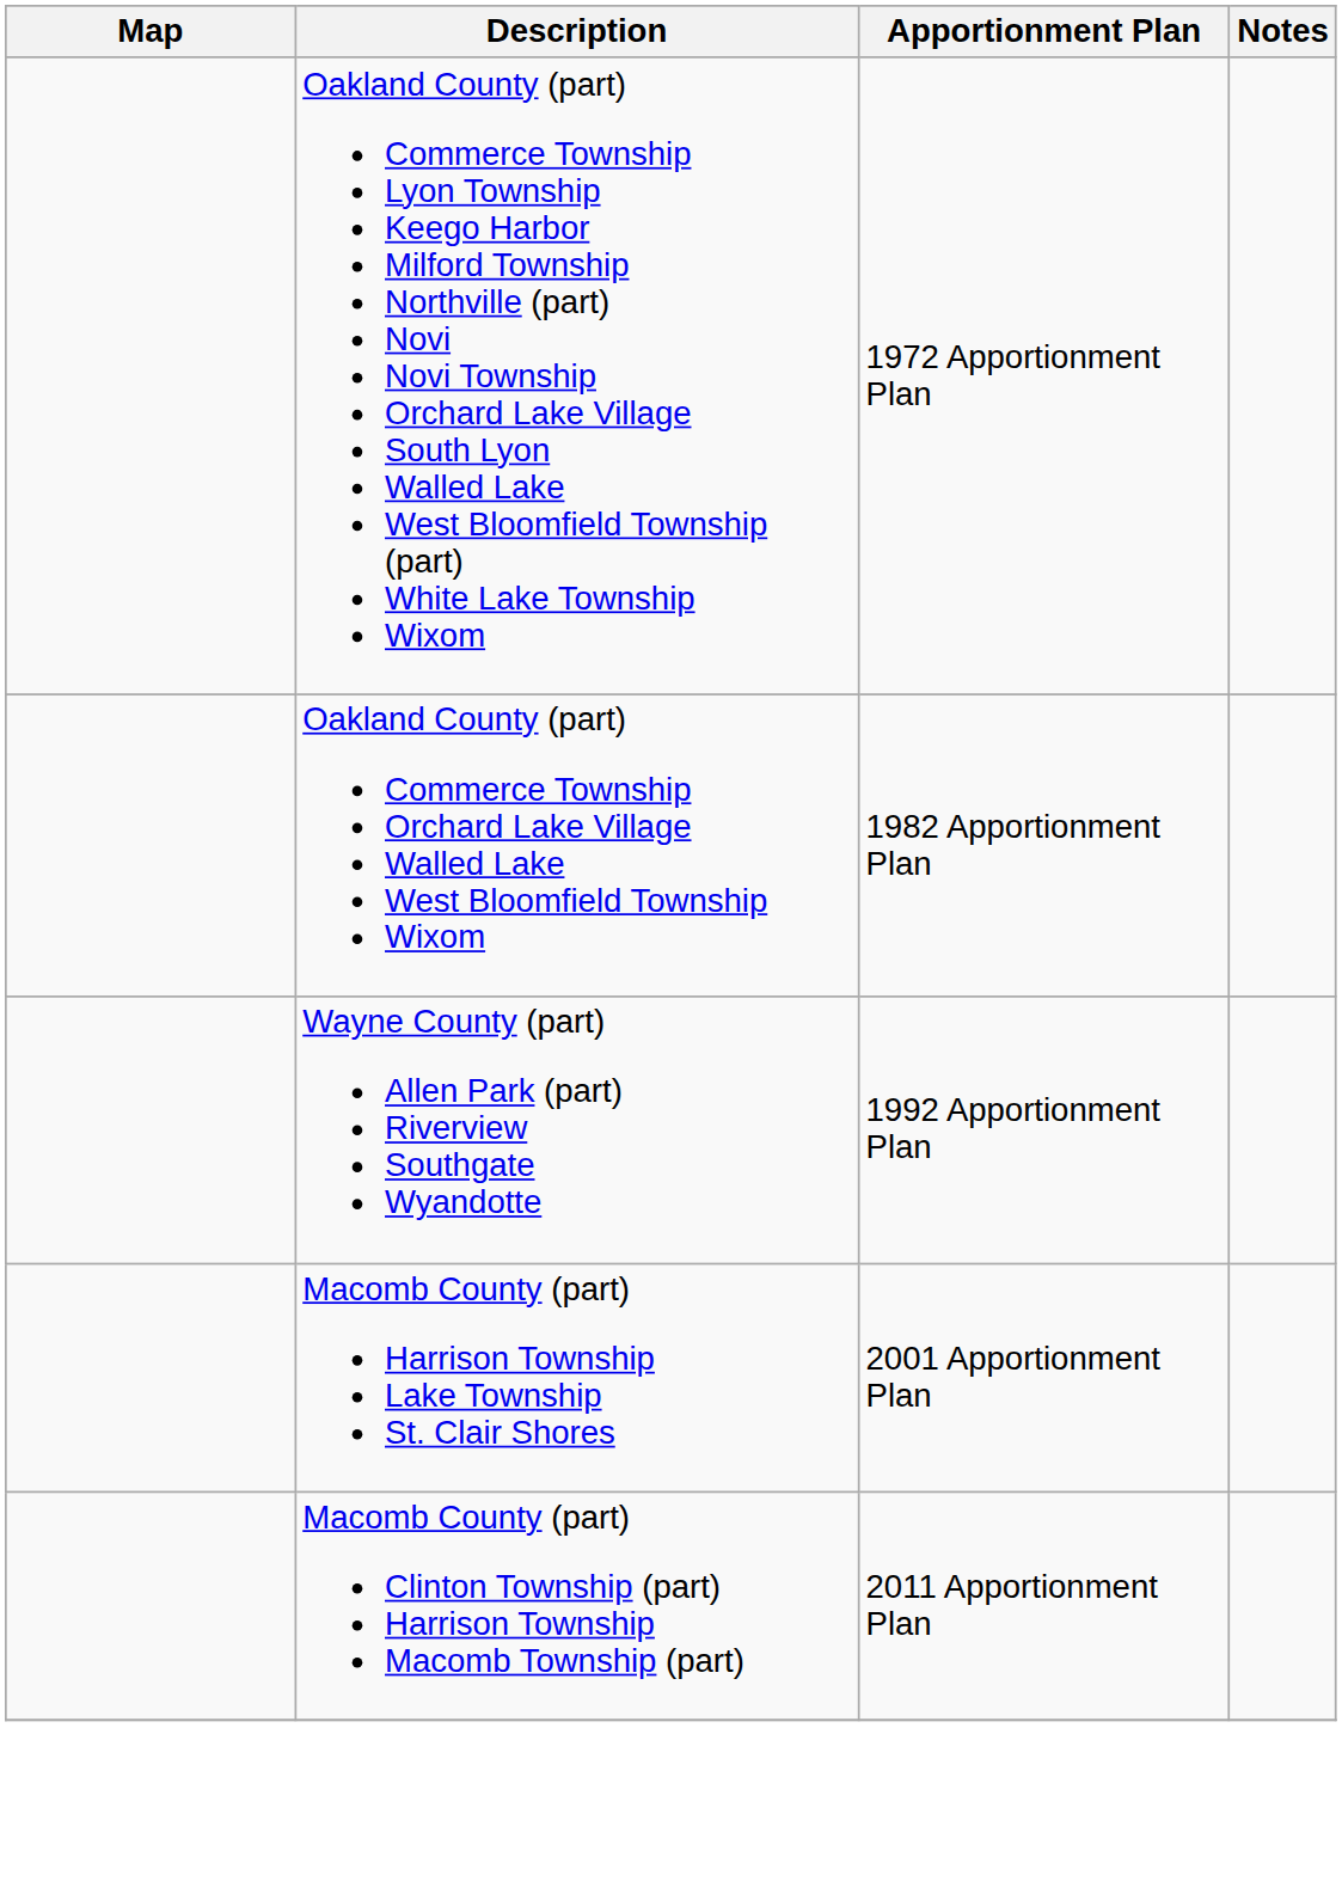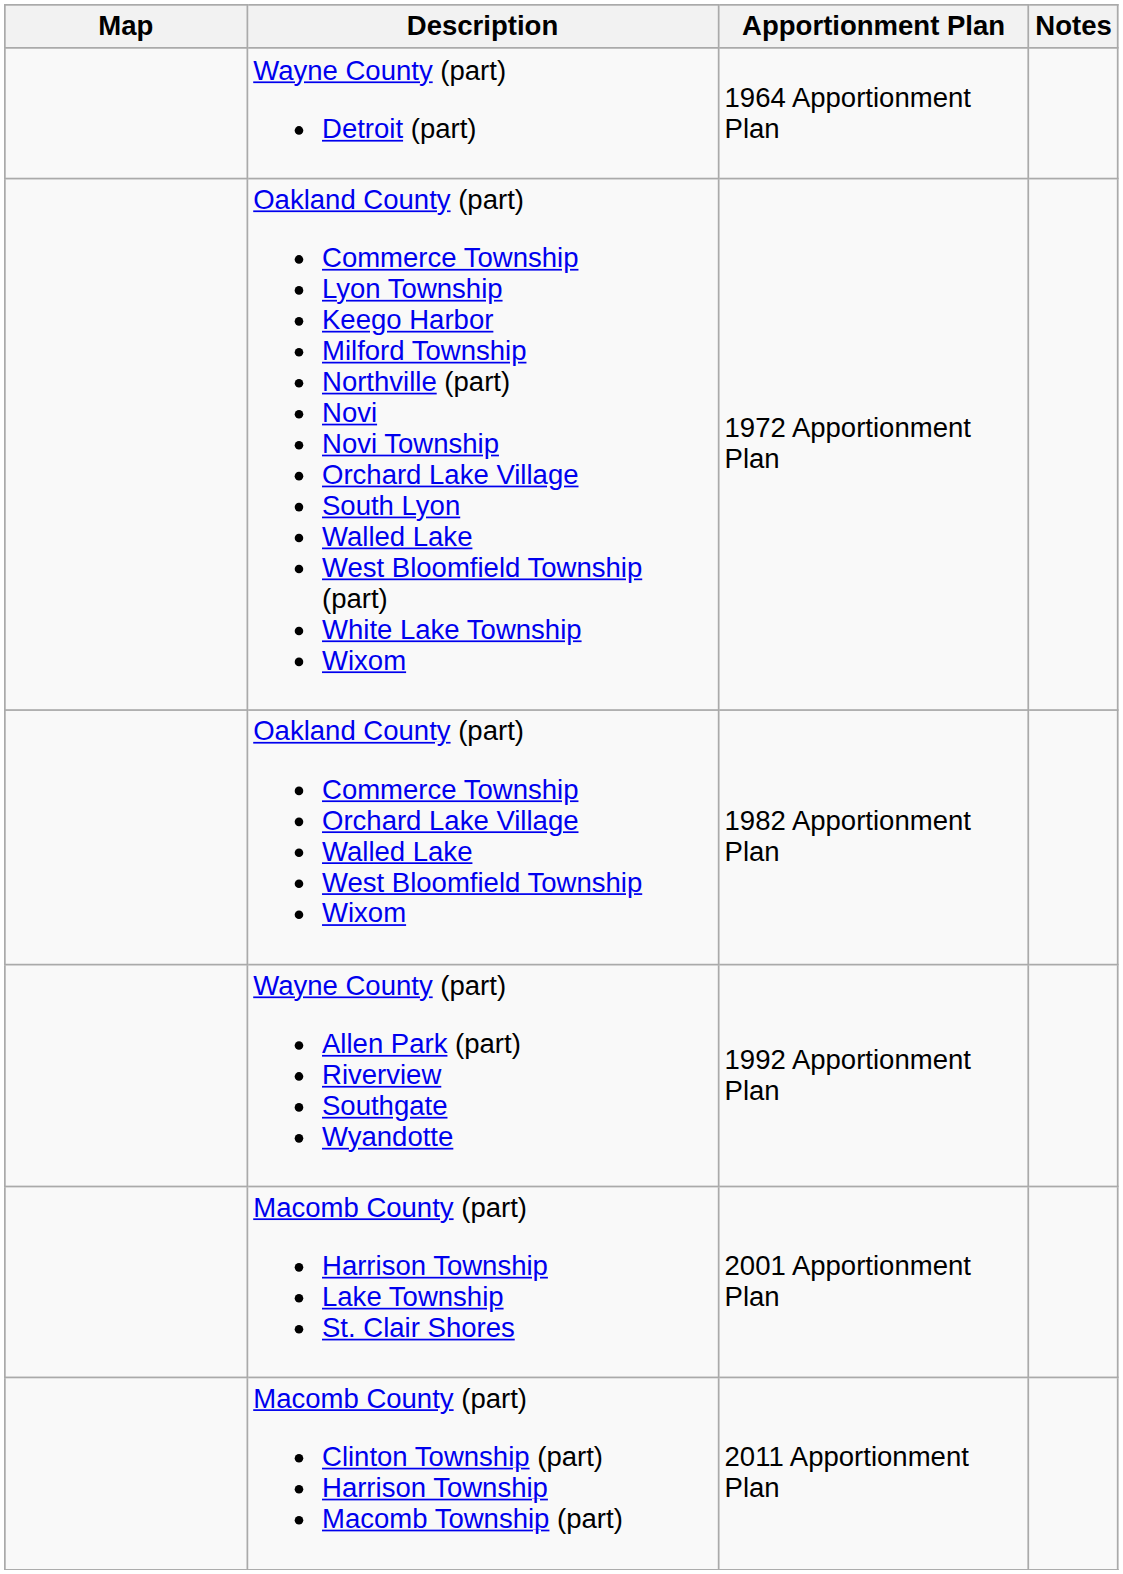+ row: Wayne County (part) Detroit (part) | 1964 Apportionment Plan
